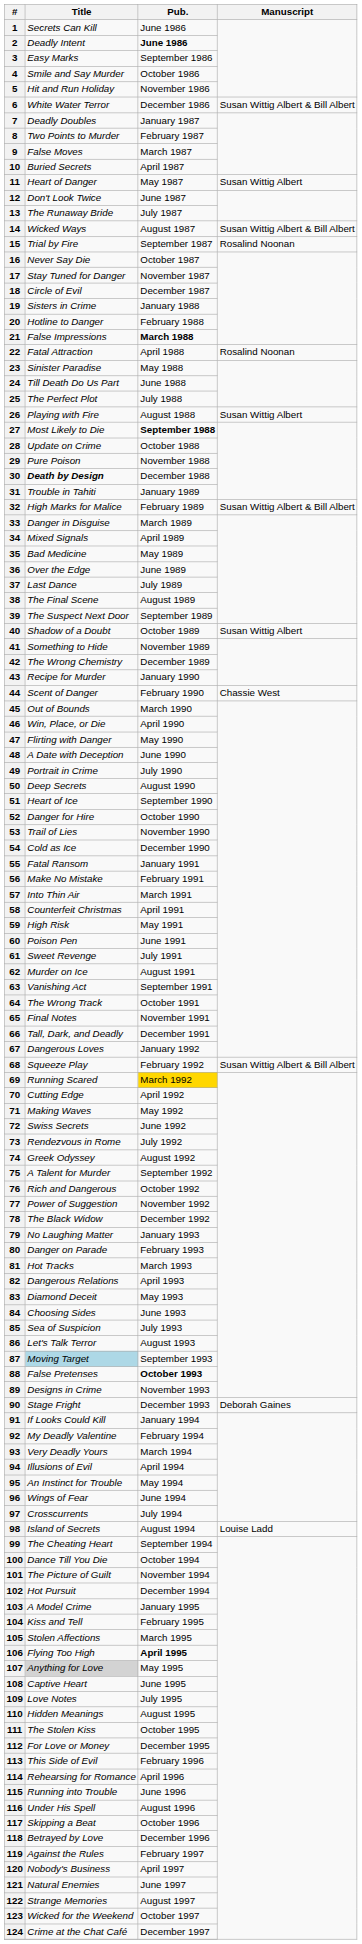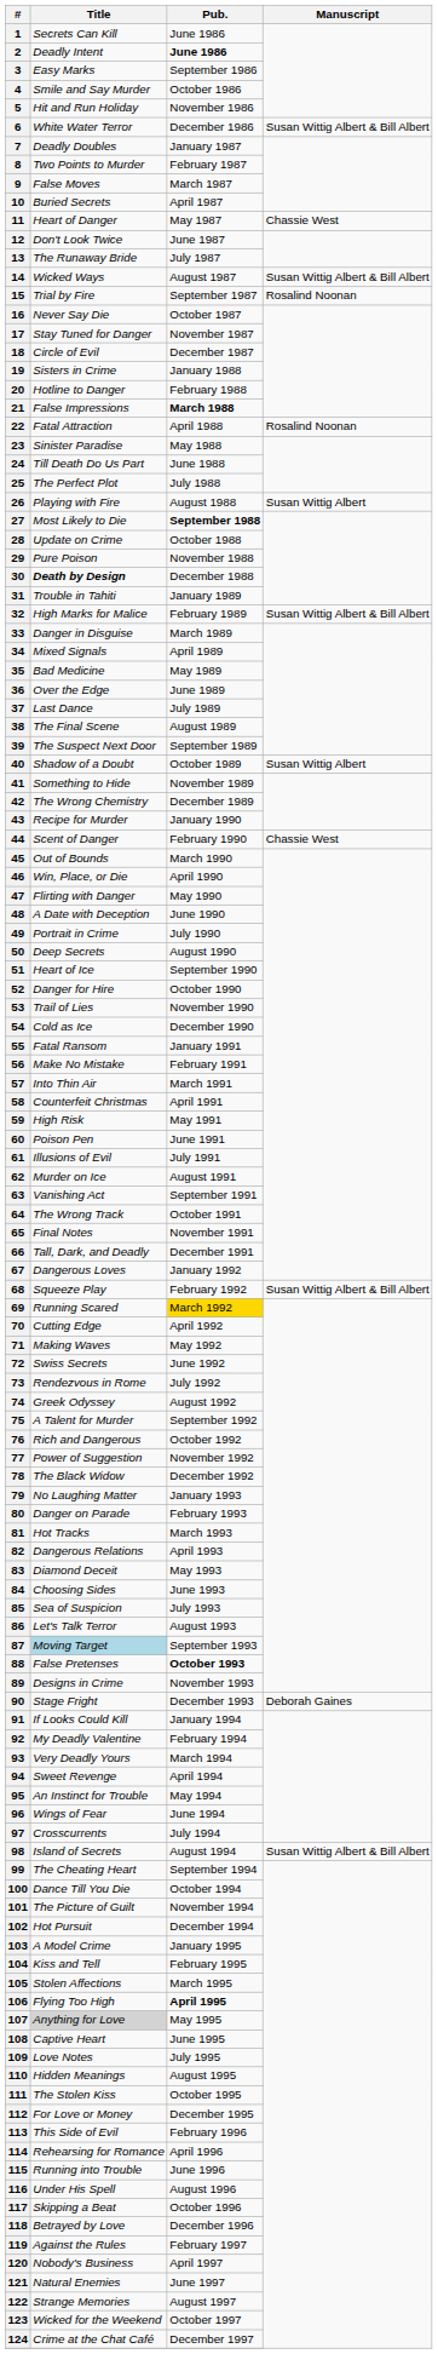11 | Manuscript: Susan Wittig Albert -> Chassie West
61 | Title: Sweet Revenge -> Illusions of Evil
94 | Title: Illusions of Evil -> Sweet Revenge
98 | Manuscript: Louise Ladd -> Susan Wittig Albert & Bill Albert
